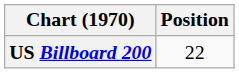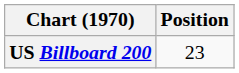US Billboard 200 | Position: 22 -> 23
